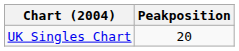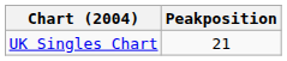UK Singles Chart | Peakposition: 20 -> 21
